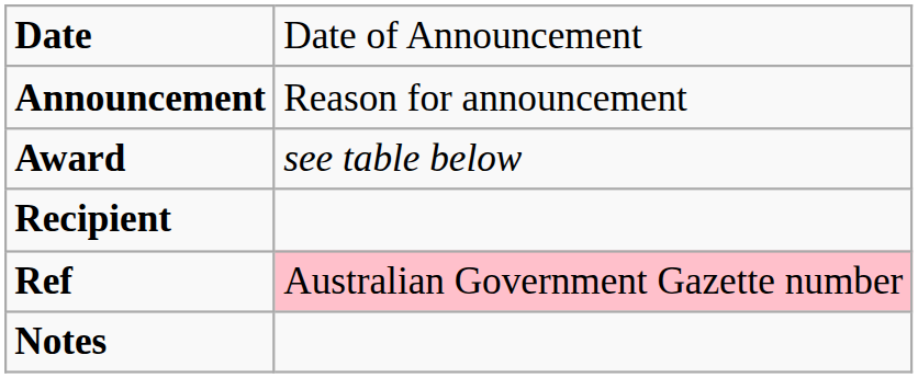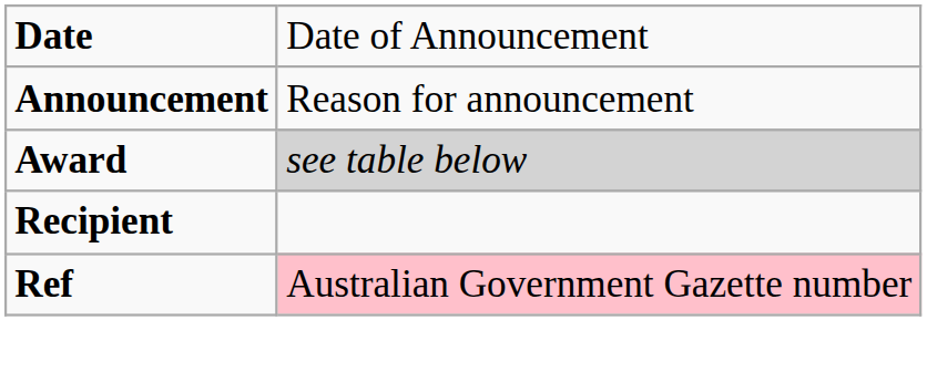Award | column 2: no background -> lightgrey background
- row: Notes
